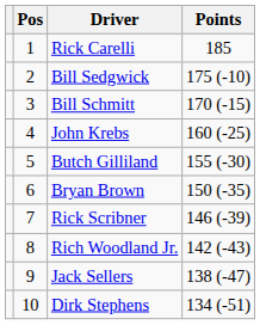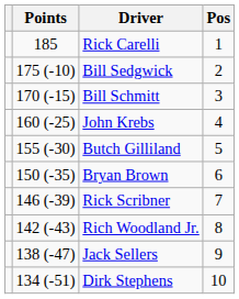columns swapped: Pos <-> Points
